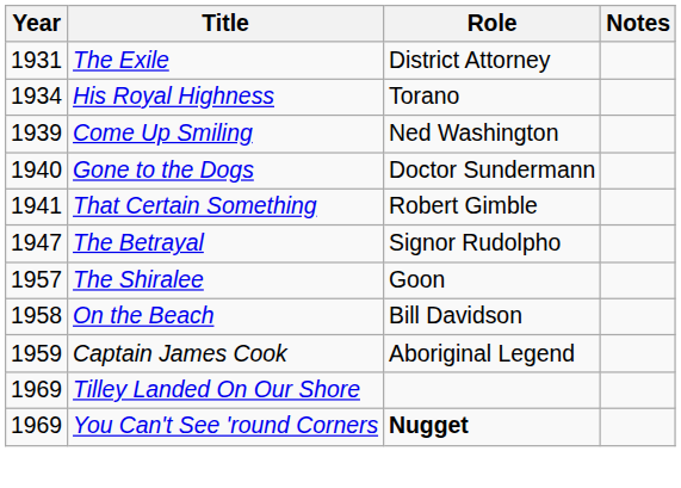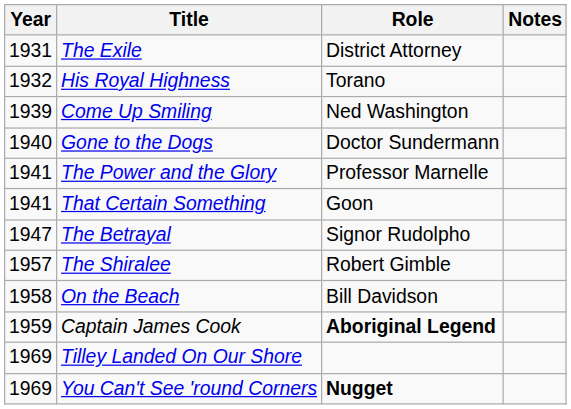His Royal Highness | Year: 1934 -> 1932
+ row: 1941 | The Power and the Glory | Professor Marnelle
That Certain Something | Role: Robert Gimble -> Goon
The Shiralee | Role: Goon -> Robert Gimble
Captain James Cook | Role: normal -> bold
